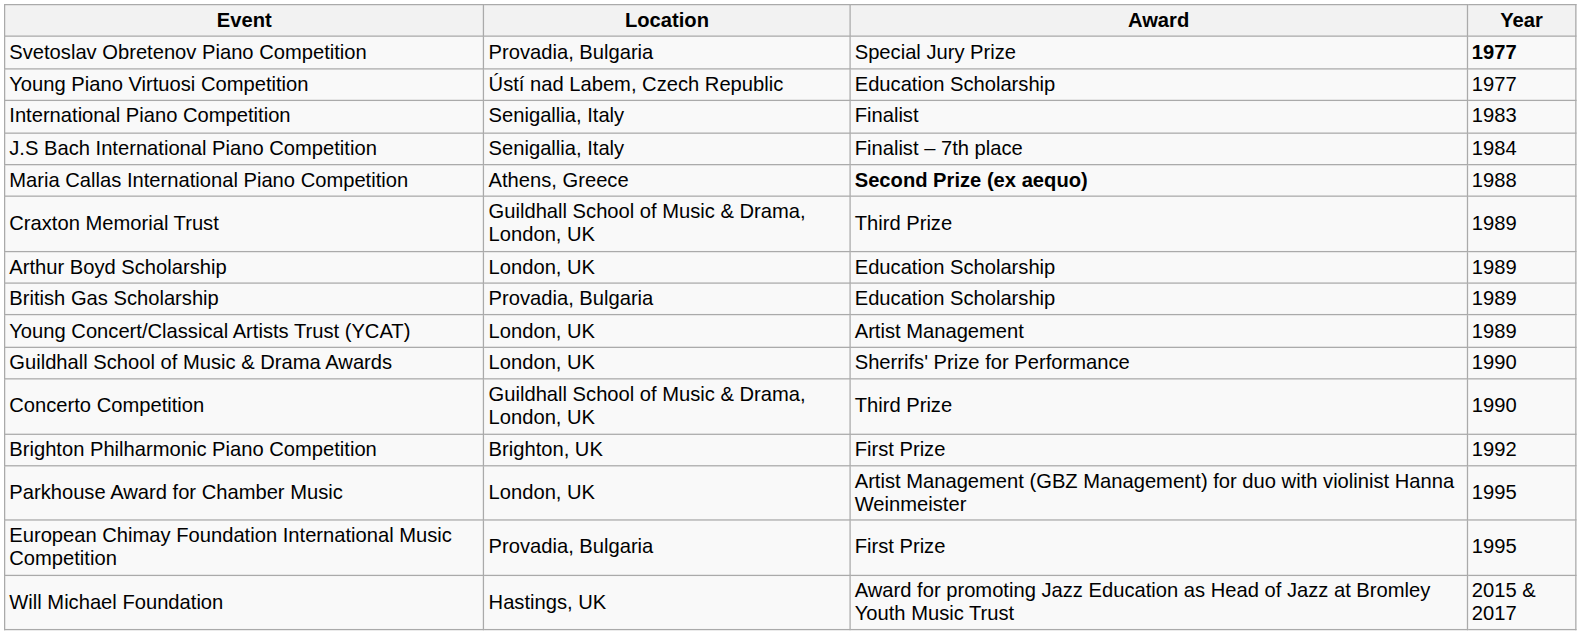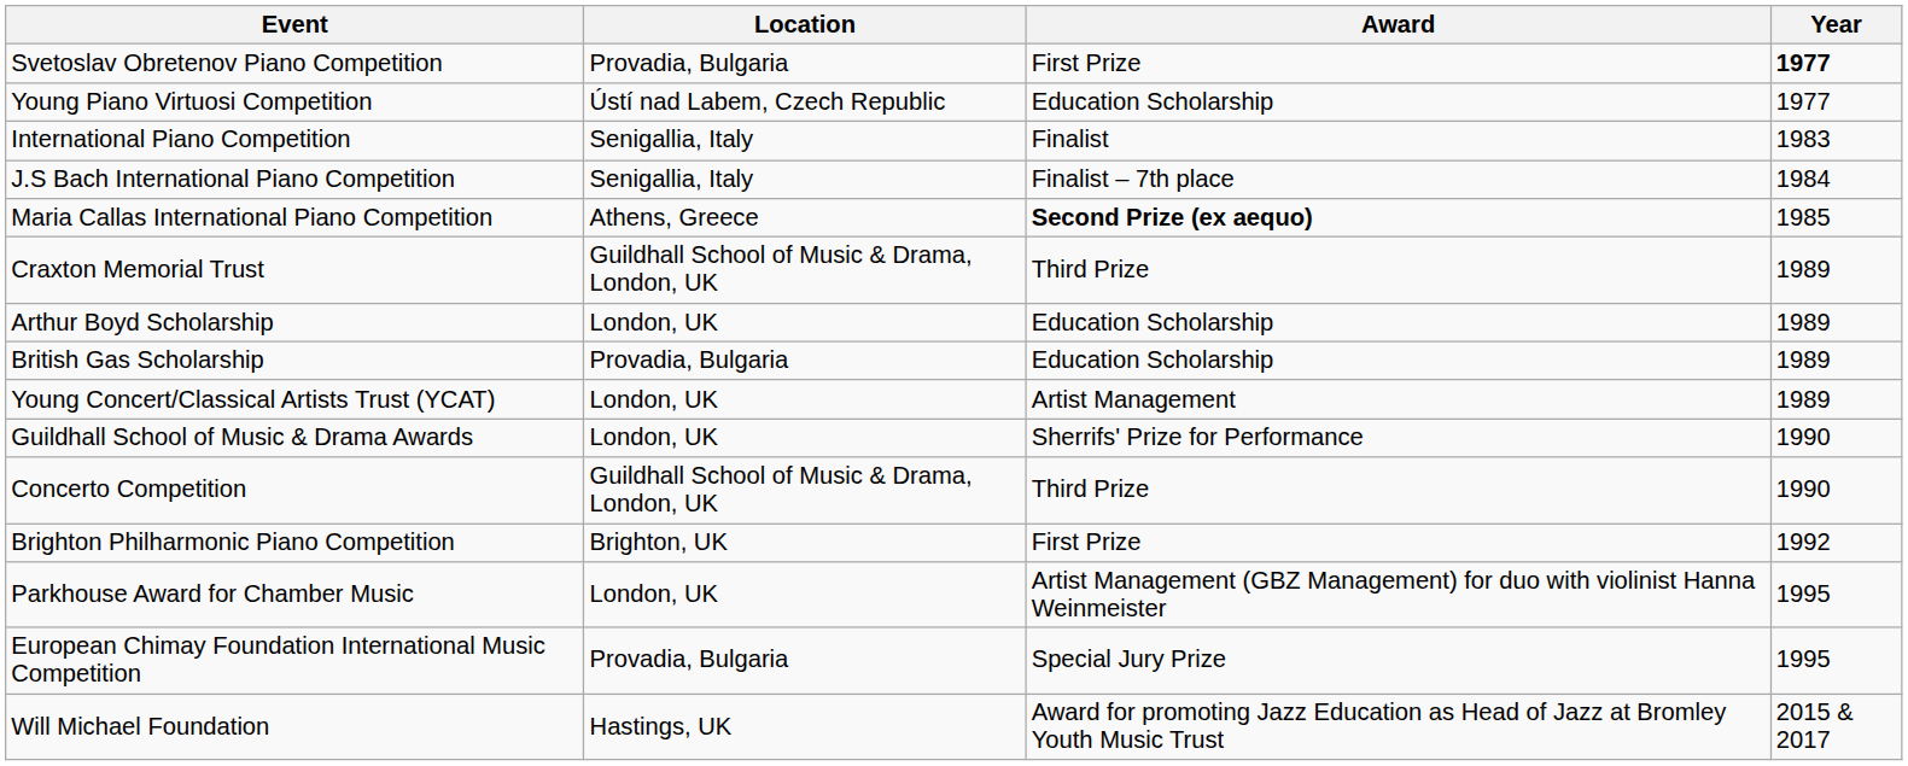Svetoslav Obretenov Piano Competition | Award: Special Jury Prize -> First Prize
Maria Callas International Piano Competition | Year: 1988 -> 1985
European Chimay Foundation International Music Competition | Award: First Prize -> Special Jury Prize
